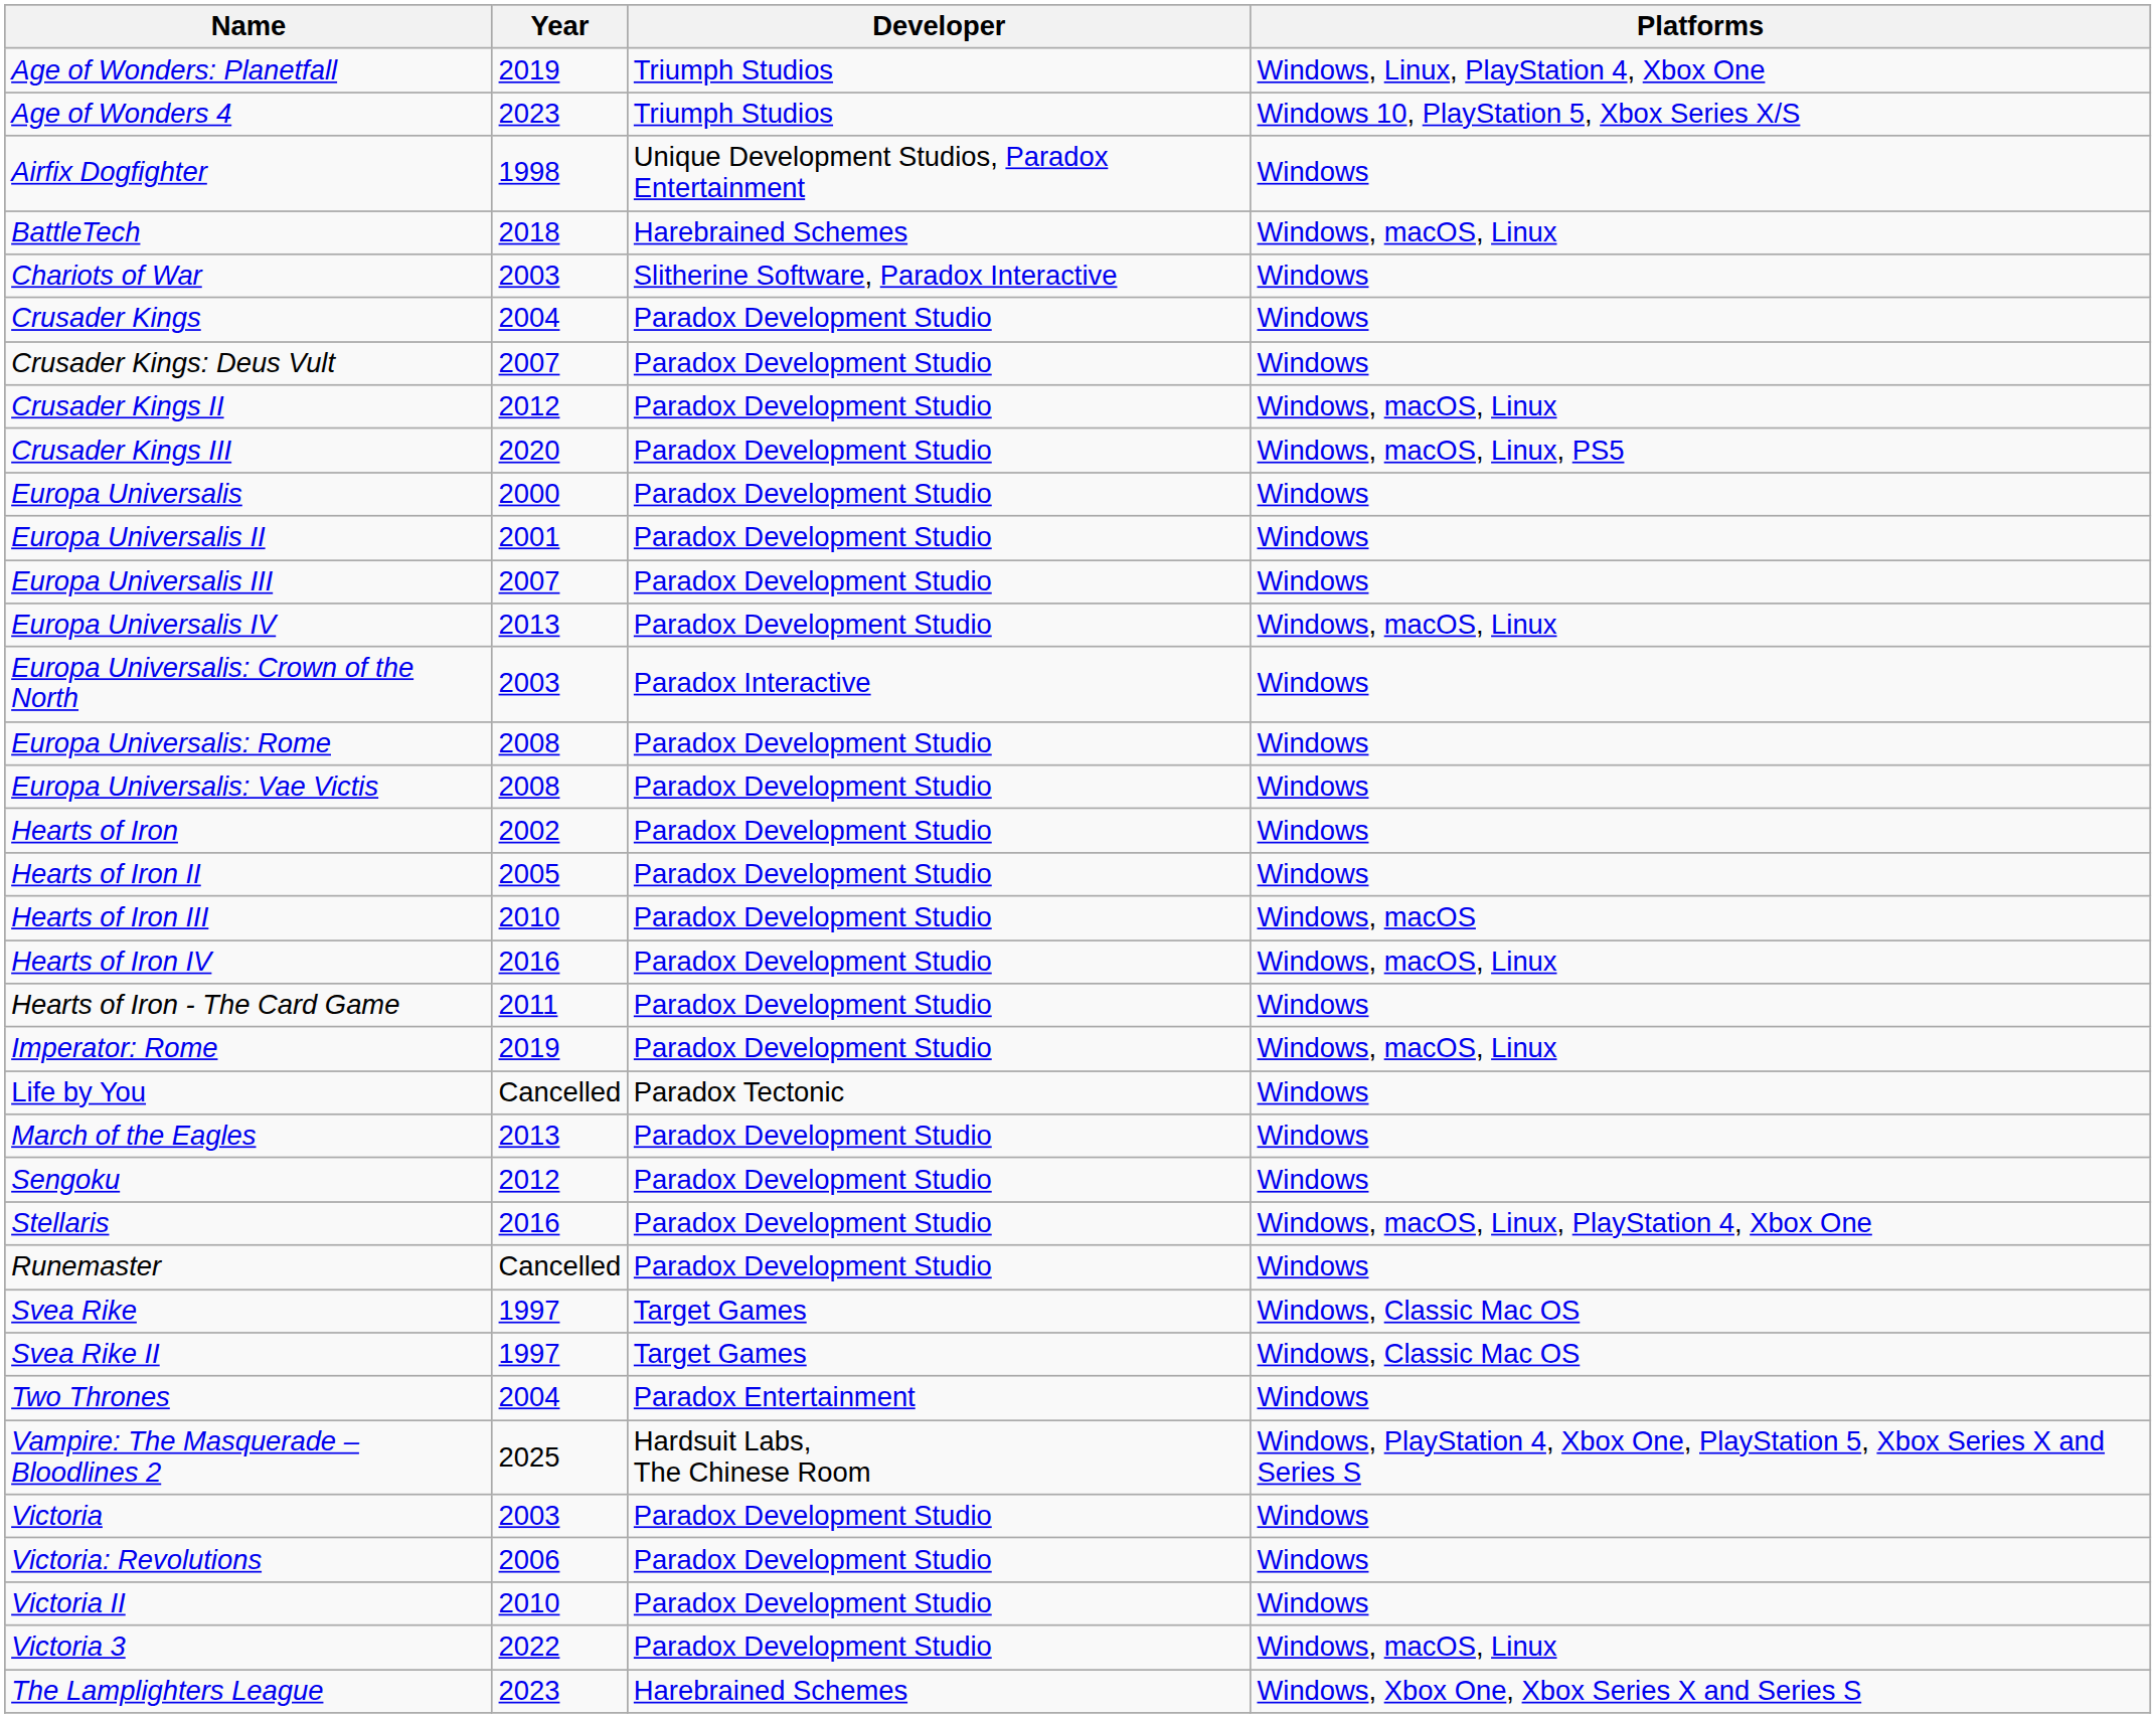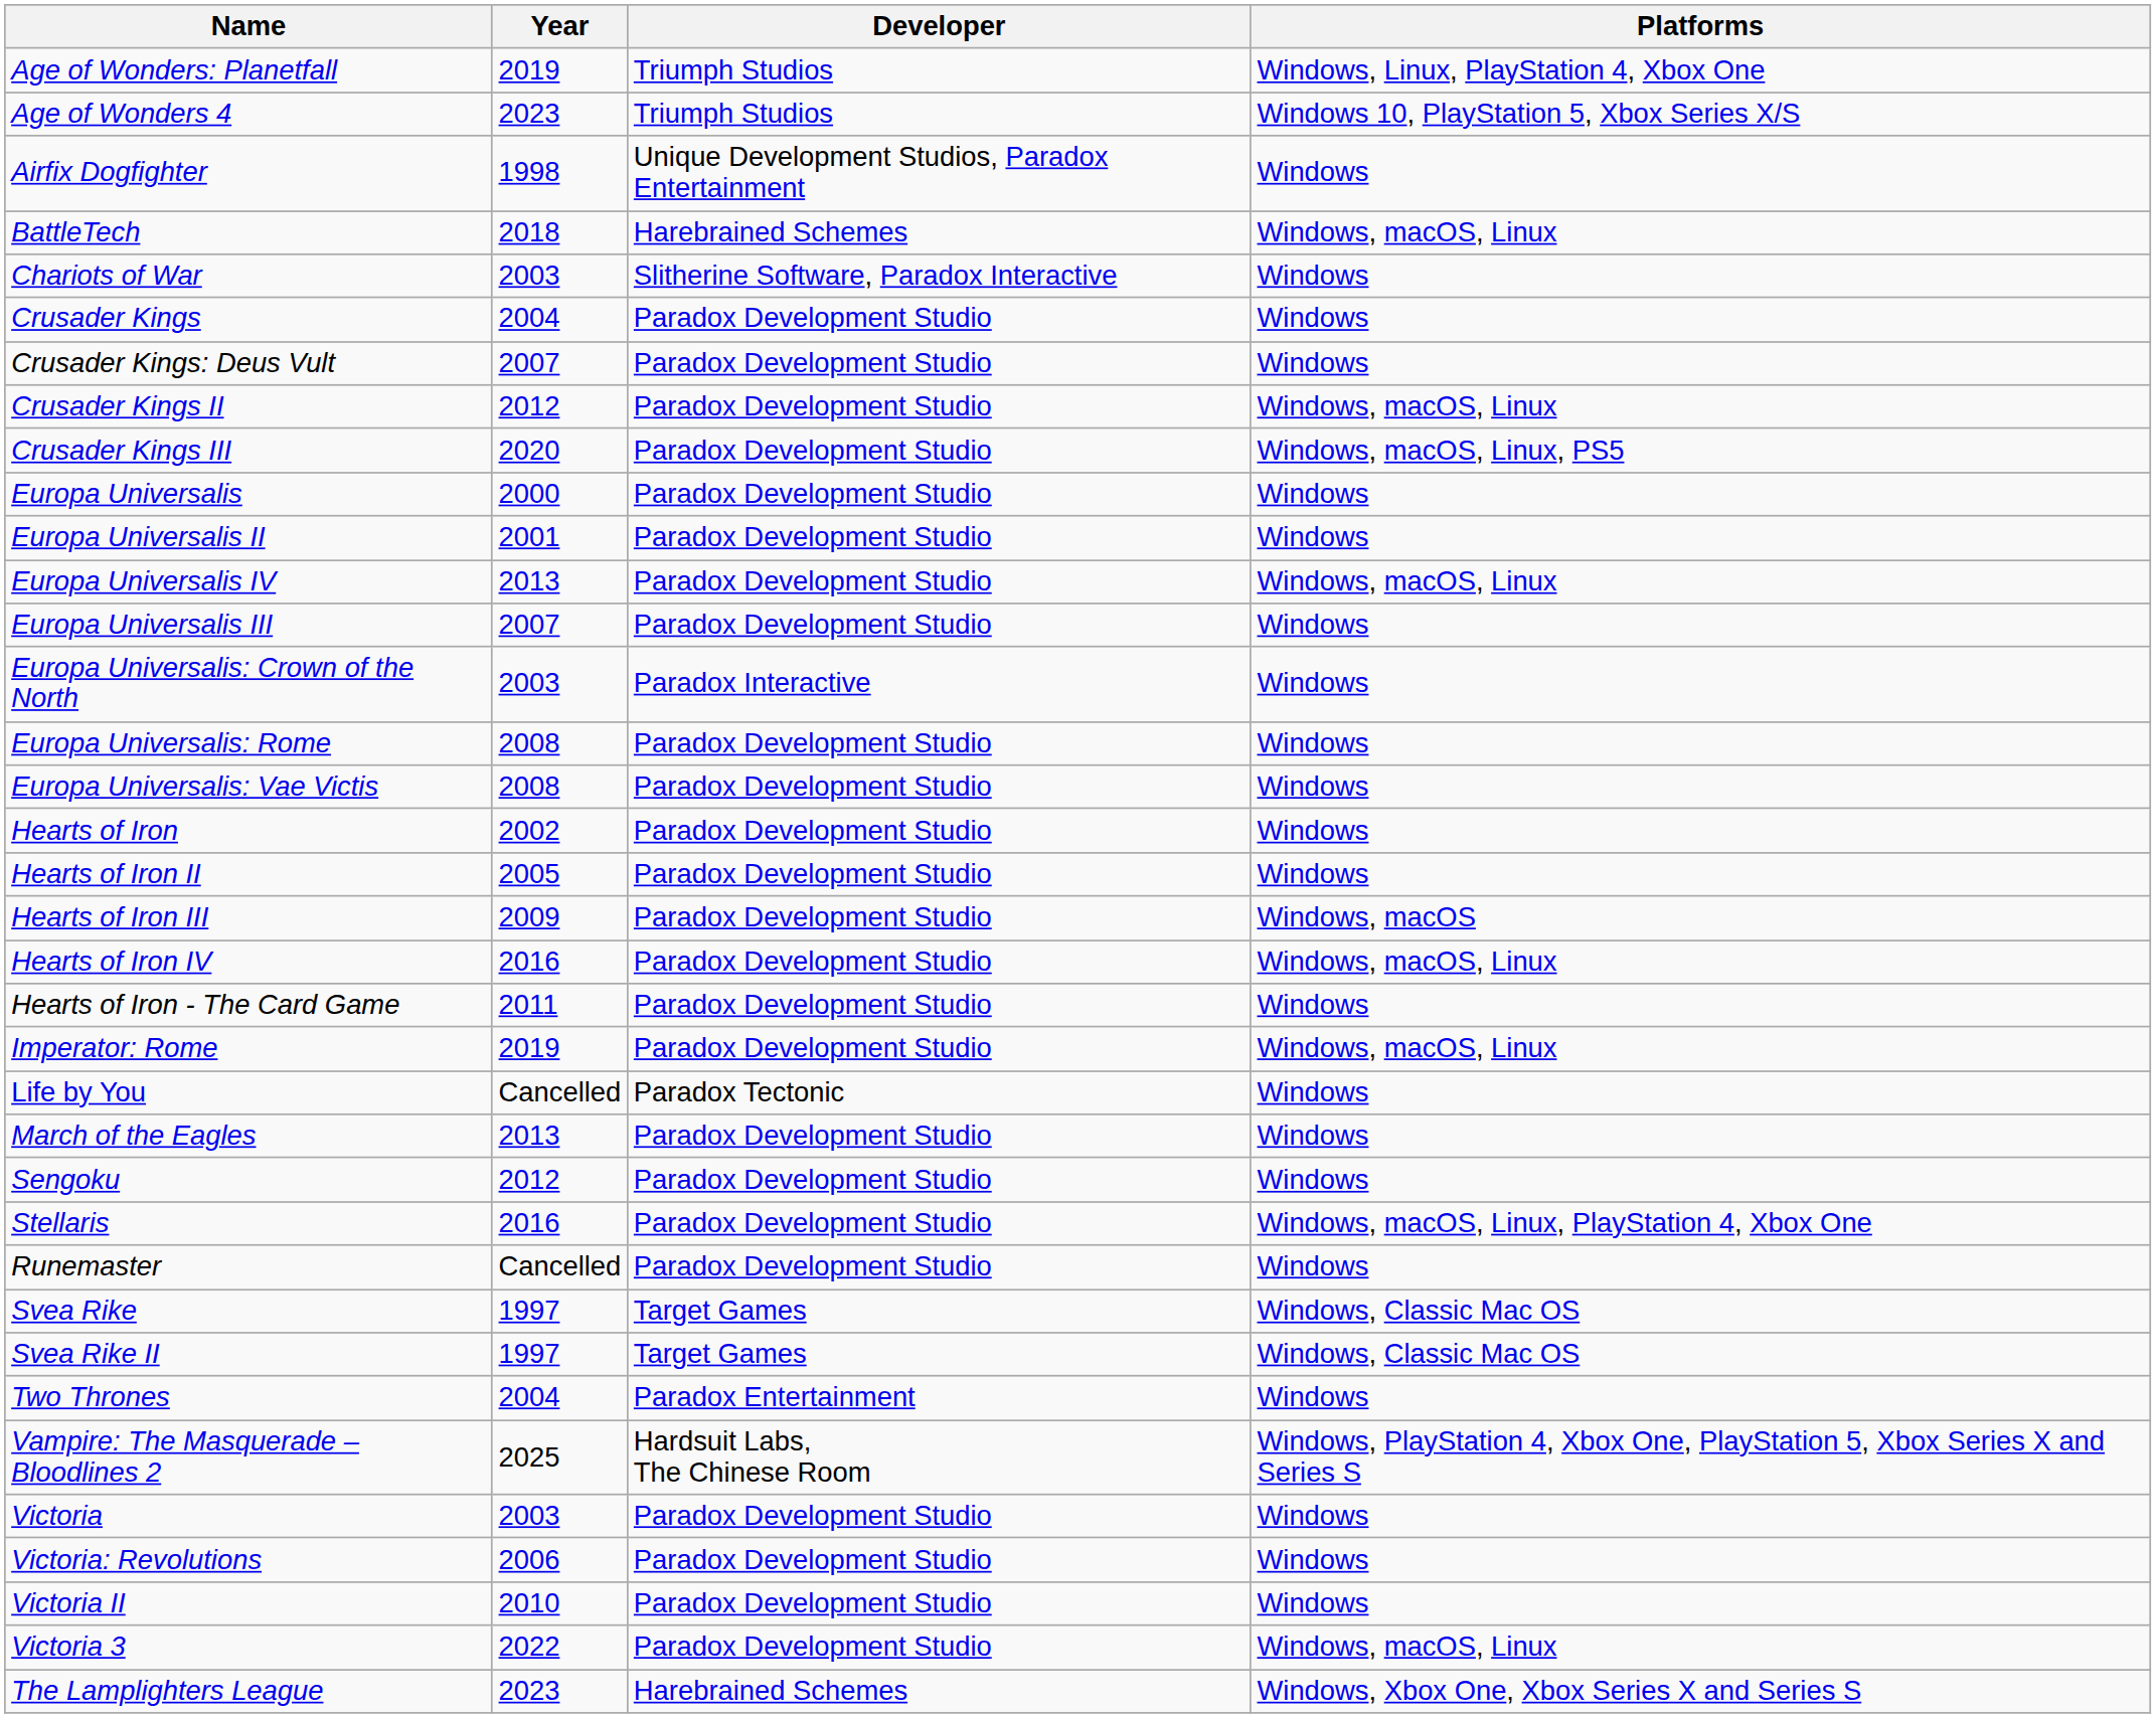rows swapped: Europa Universalis III <-> Europa Universalis IV
Hearts of Iron III | Year: 2010 -> 2009
